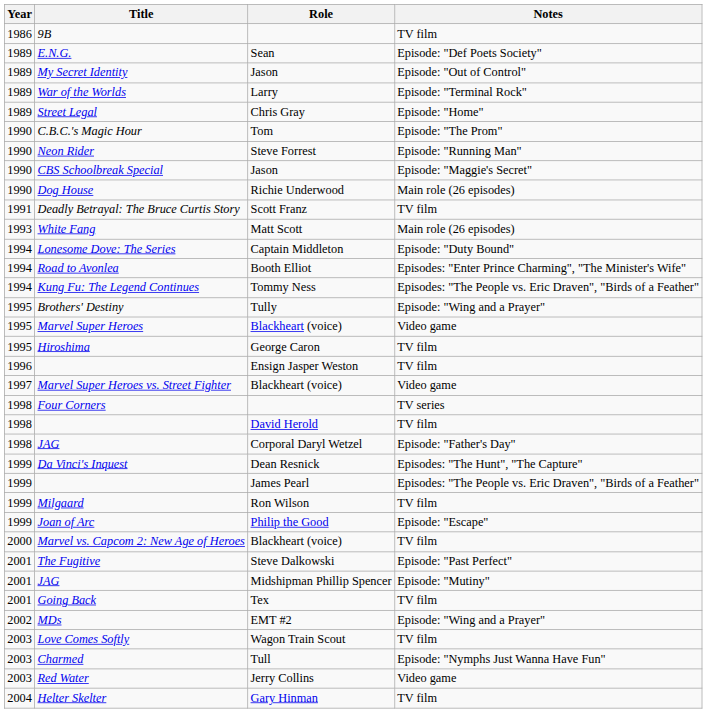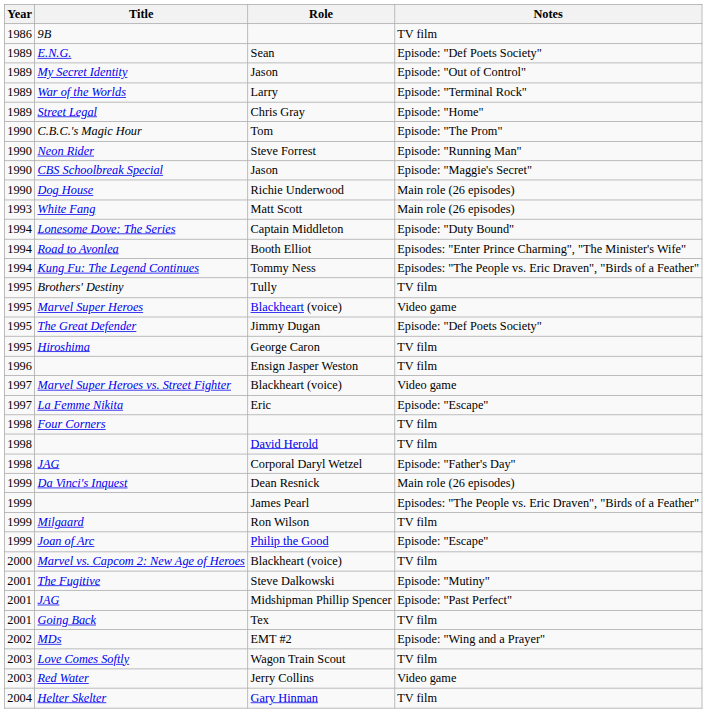- row: 1991 | Deadly Betrayal: The Bruce Curtis Story | Scott Franz | TV film
Brothers' Destiny | Notes: Episode: "Wing and a Prayer" -> TV film
+ row: 1995 | The Great Defender | Jimmy Dugan | Episode: "Def Poets Society"
+ row: 1997 | La Femme Nikita | Eric | Episode: "Escape"
Four Corners | Notes: TV series -> TV film
Da Vinci's Inquest | Notes: Episodes: "The Hunt", "The Capture" -> Main role (26 episodes)
The Fugitive | Notes: Episode: "Past Perfect" -> Episode: "Mutiny"
JAG / Midshipman Phillip Spencer | Notes: Episode: "Mutiny" -> Episode: "Past Perfect"
- row: 2003 | Charmed | Tull | Episode: "Nymphs Just Wanna Have Fun"
